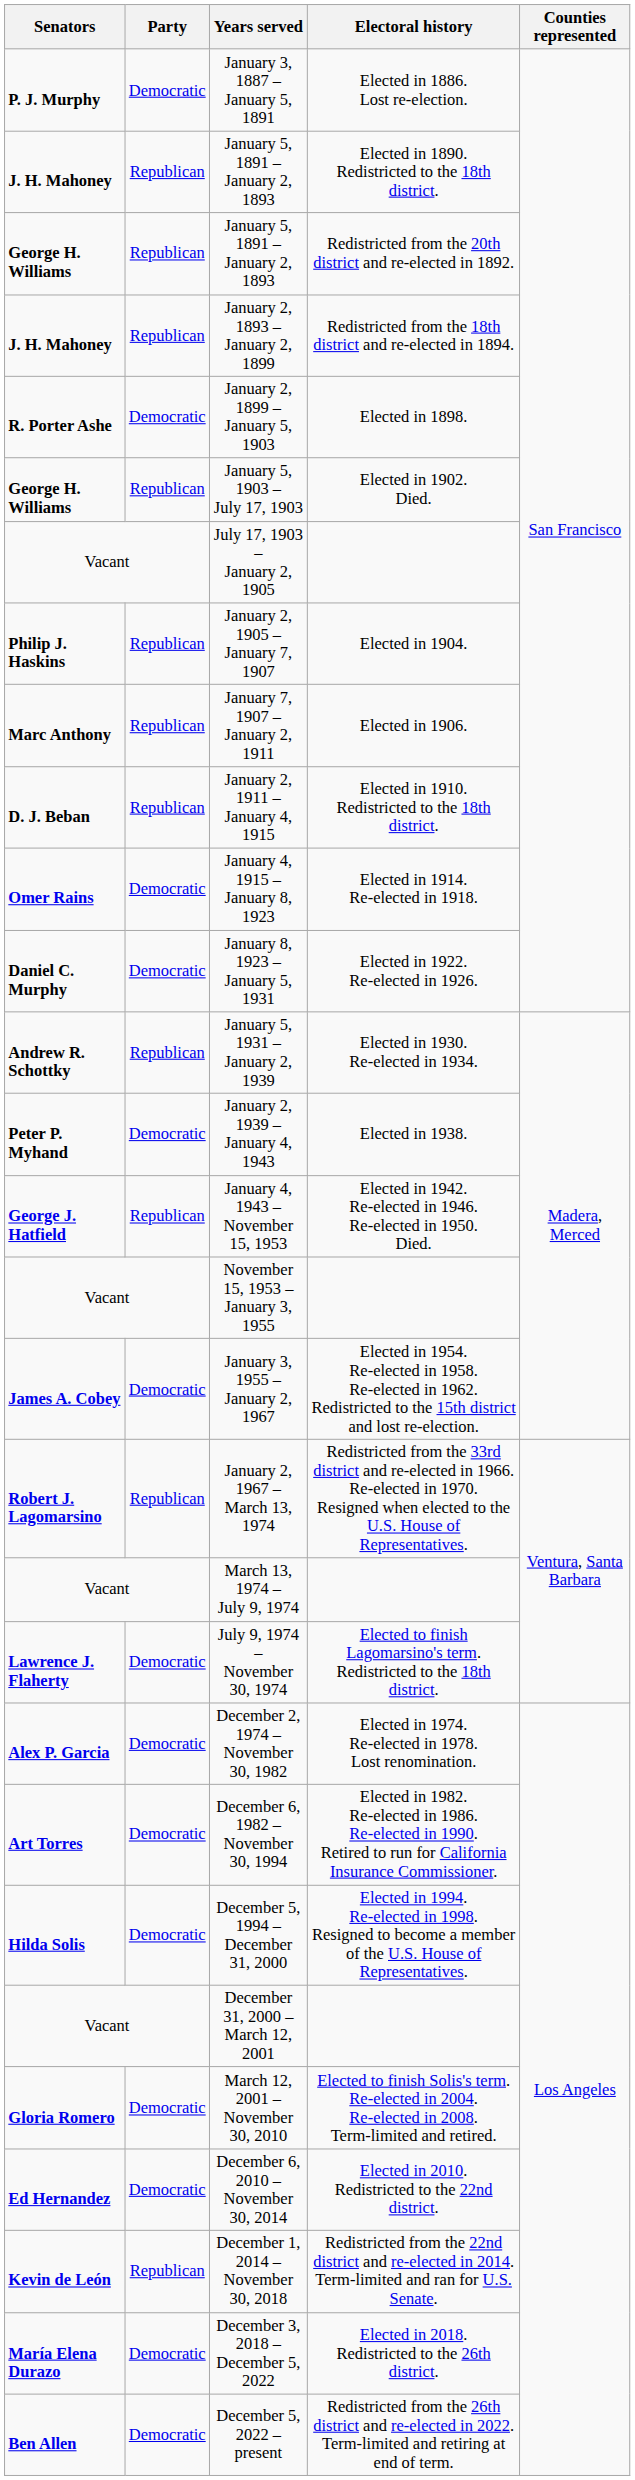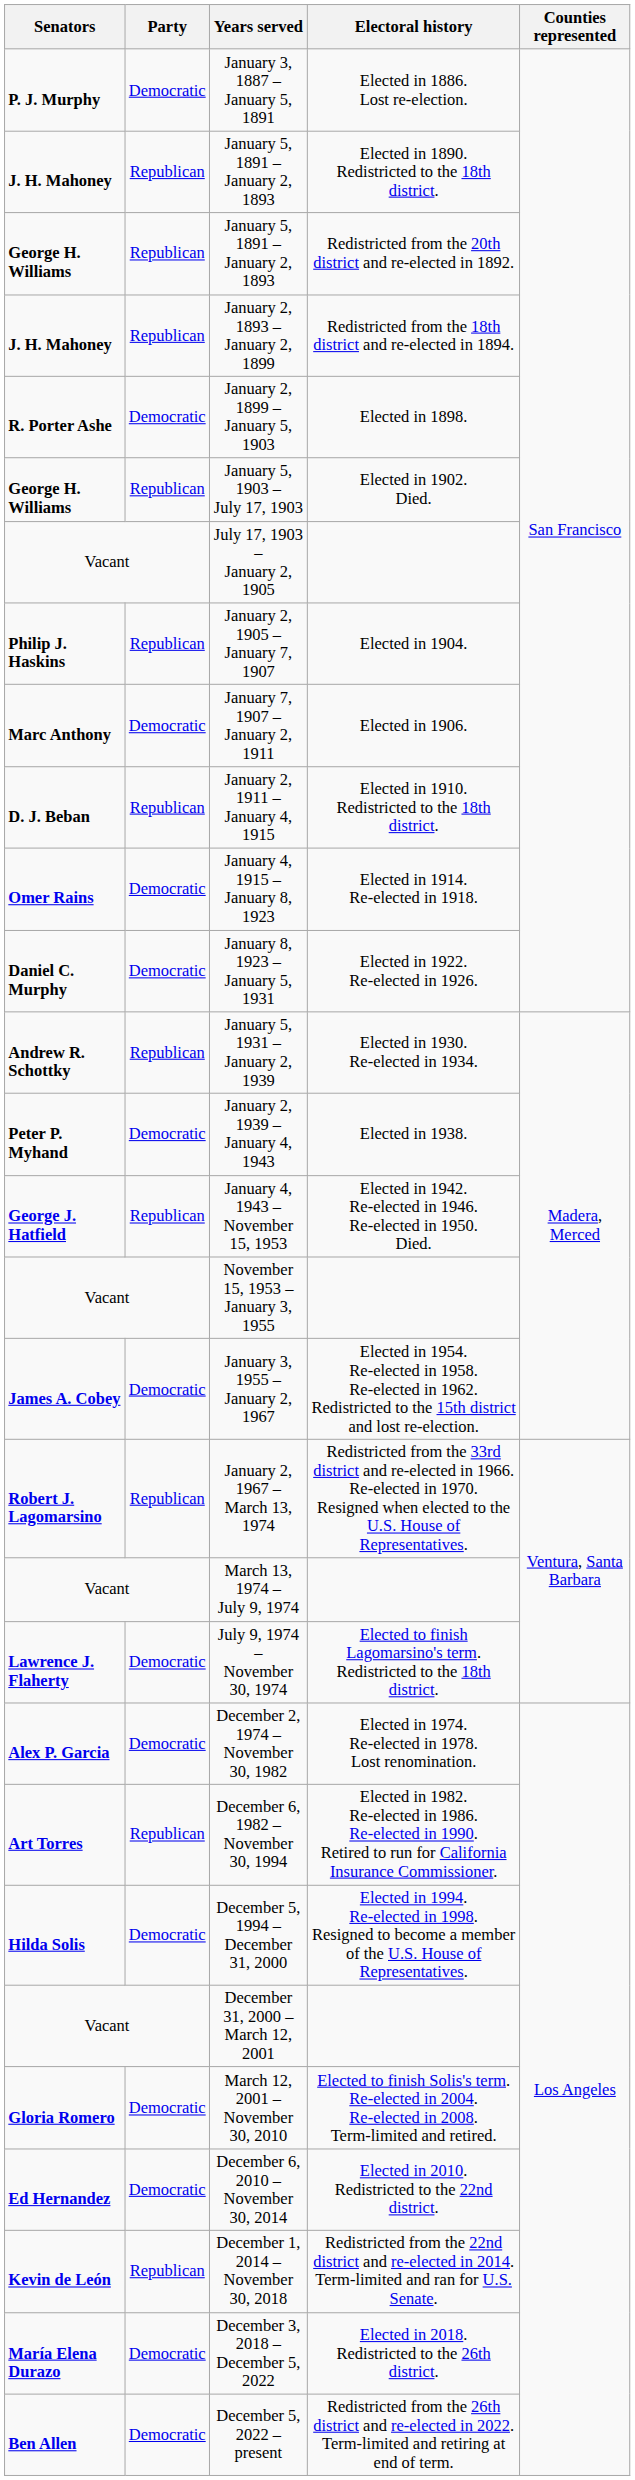January 7, 1907 – January 2, 1911 | Party: Republican -> Democratic
December 6, 1982 – November 30, 1994 | Party: Democratic -> Republican
